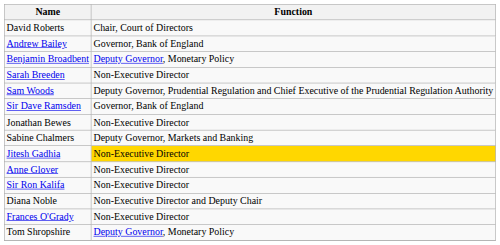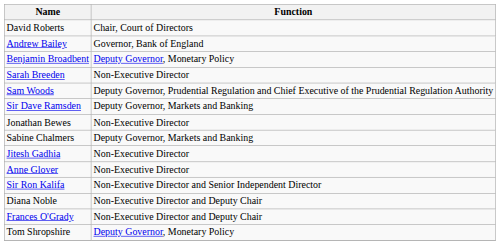Sir Dave Ramsden | Function: Governor, Bank of England -> Deputy Governor, Markets and Banking
Jitesh Gadhia | Function: gold background -> no background
Sir Ron Kalifa | Function: Non-Executive Director -> Non-Executive Director and Senior Independent Director
Frances O'Grady | Function: Non-Executive Director -> Non-Executive Director and Deputy Chair
